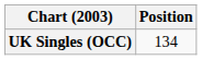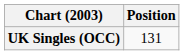UK Singles (OCC) | Position: 134 -> 131
